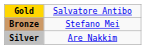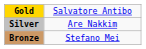rows swapped: Silver <-> Bronze
